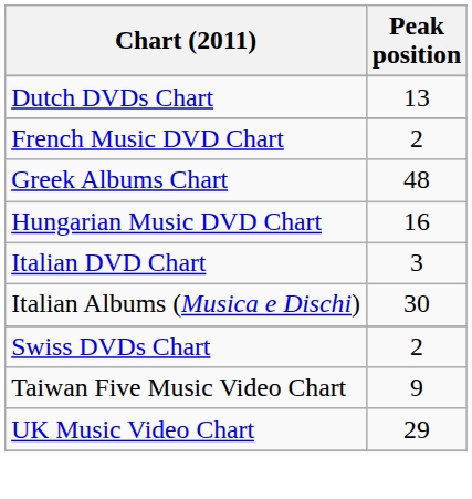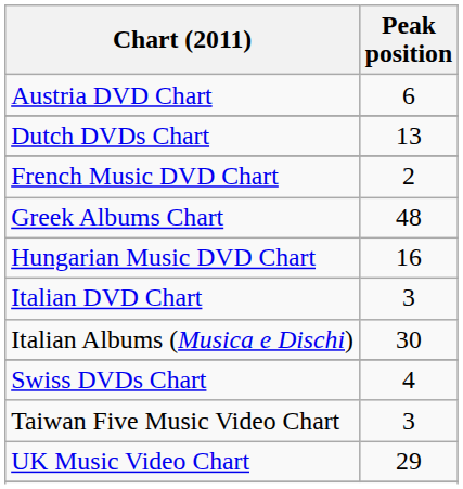+ row: Austria DVD Chart | 6
Swiss DVDs Chart | Peak position: 2 -> 4
Taiwan Five Music Video Chart | Peak position: 9 -> 3
